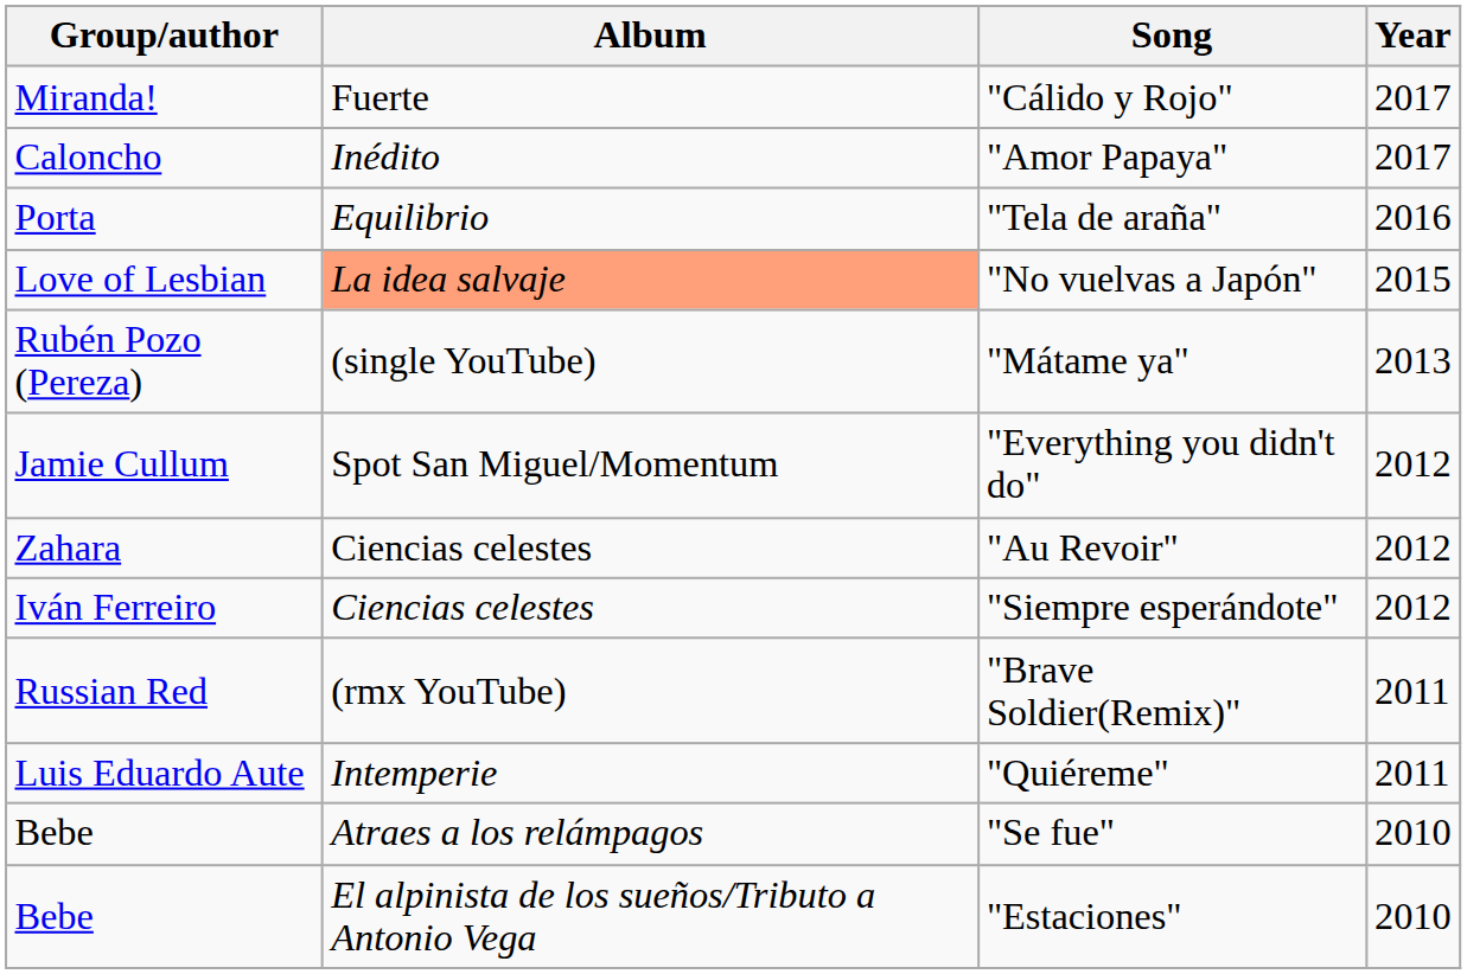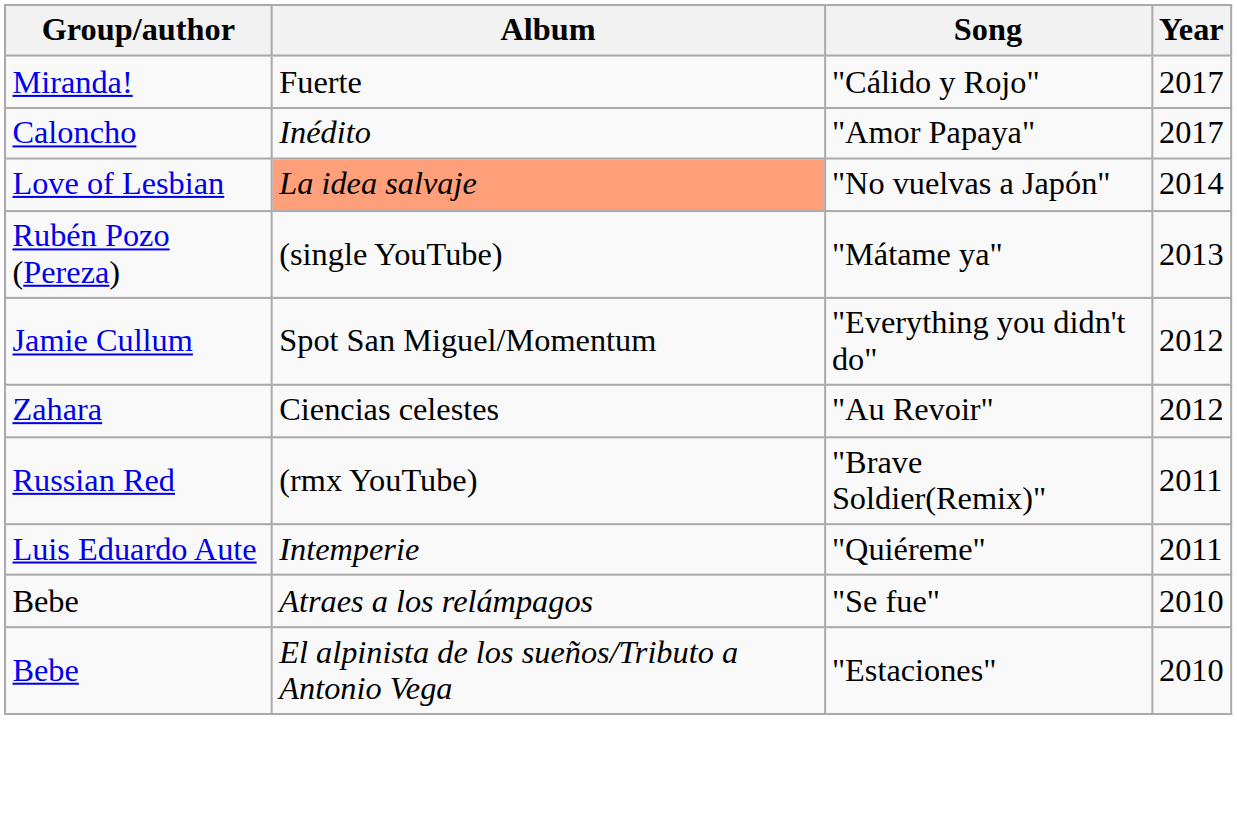- row: Porta | Equilibrio | "Tela de araña" | 2016
"No vuelvas a Japón" | Year: 2015 -> 2014
- row: Iván Ferreiro | Ciencias celestes | "Siempre esperándote" | 2012
